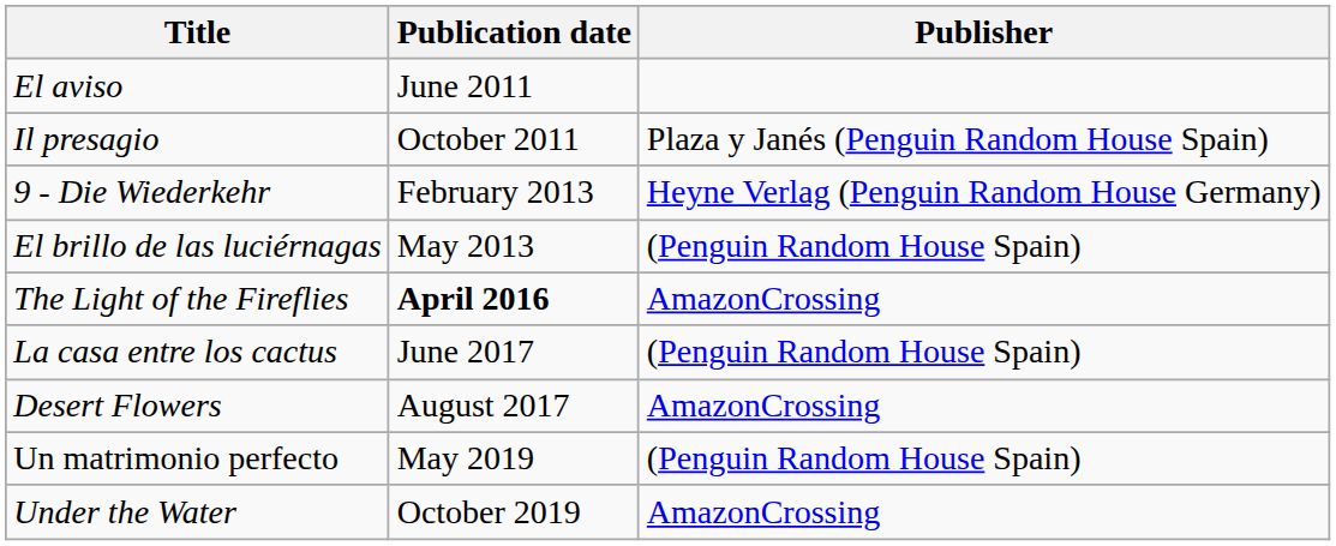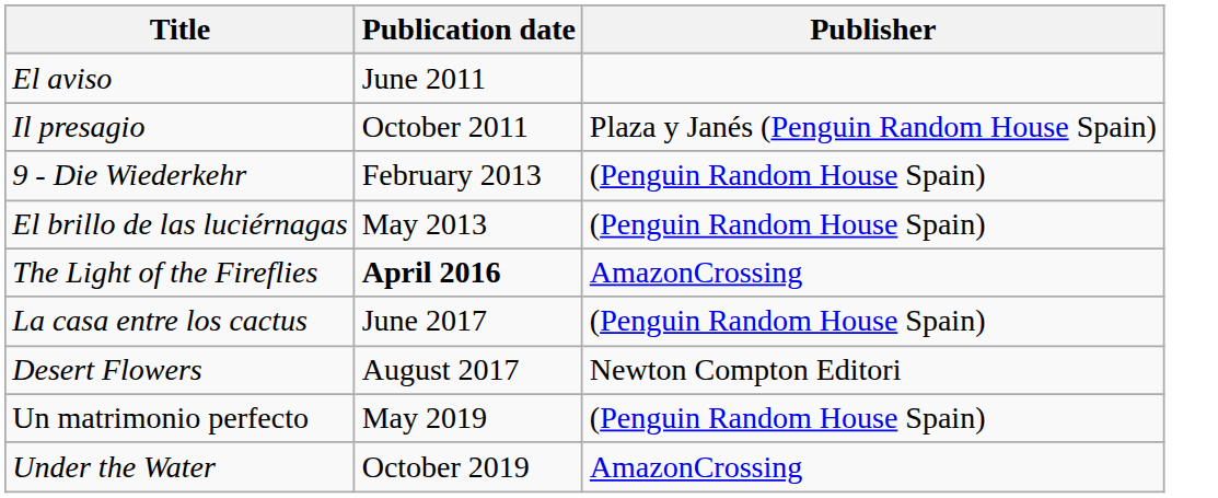9 - Die Wiederkehr | Publisher: Heyne Verlag (Penguin Random House Germany) -> (Penguin Random House Spain)
Desert Flowers | Publisher: AmazonCrossing -> Newton Compton Editori
